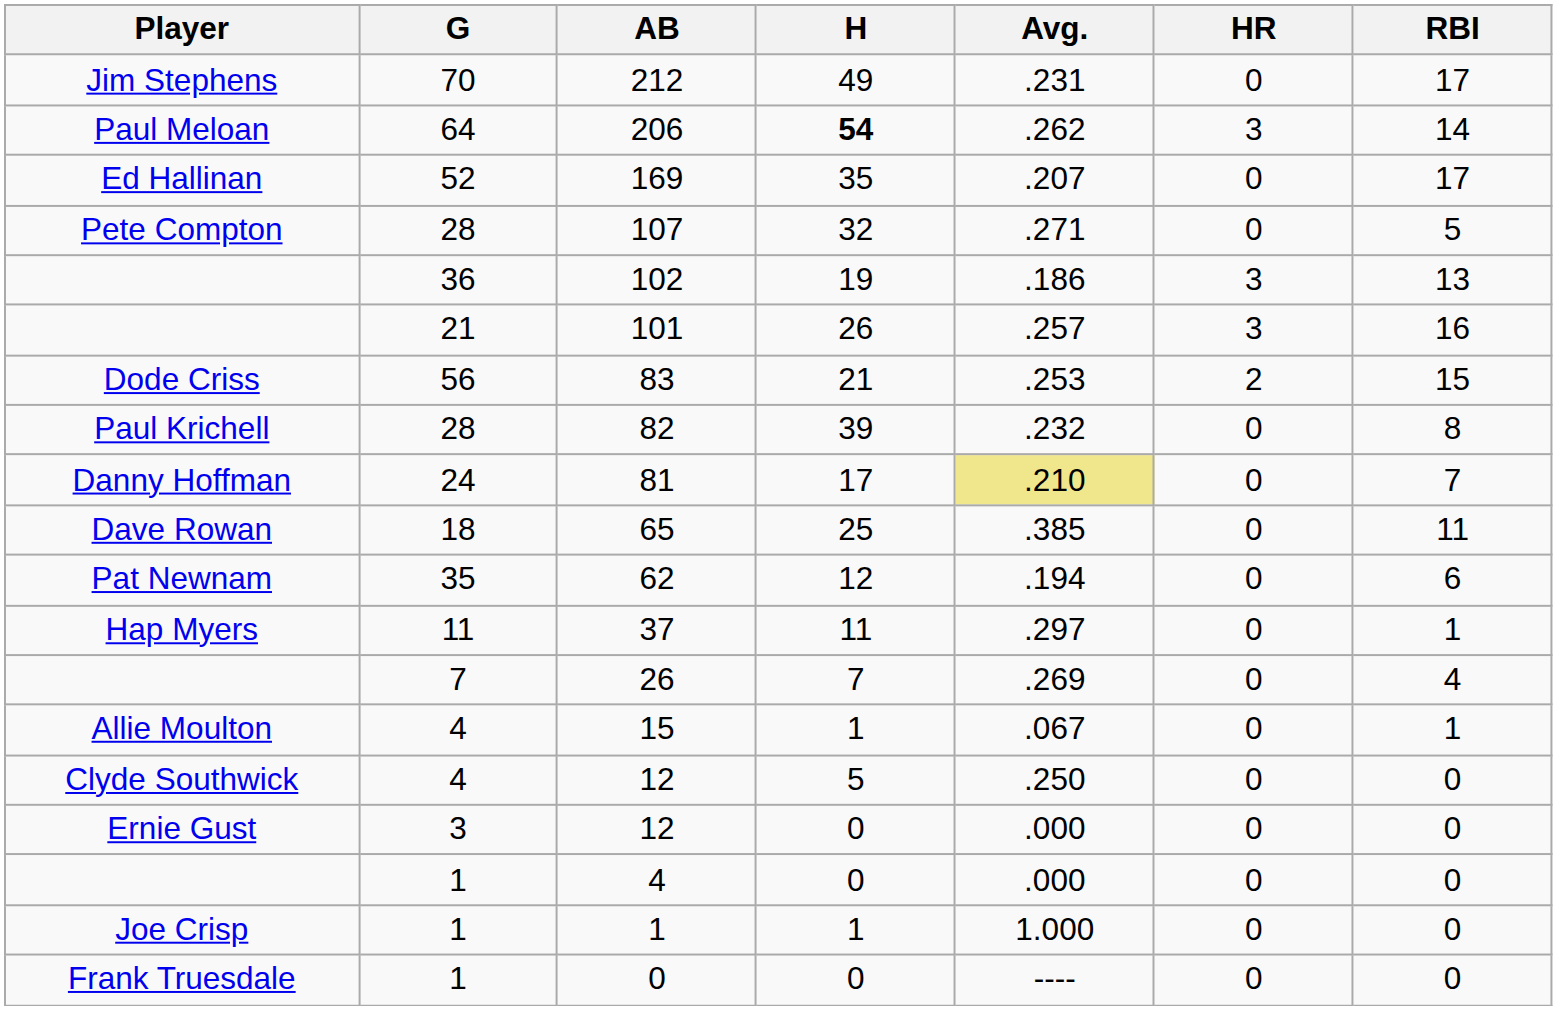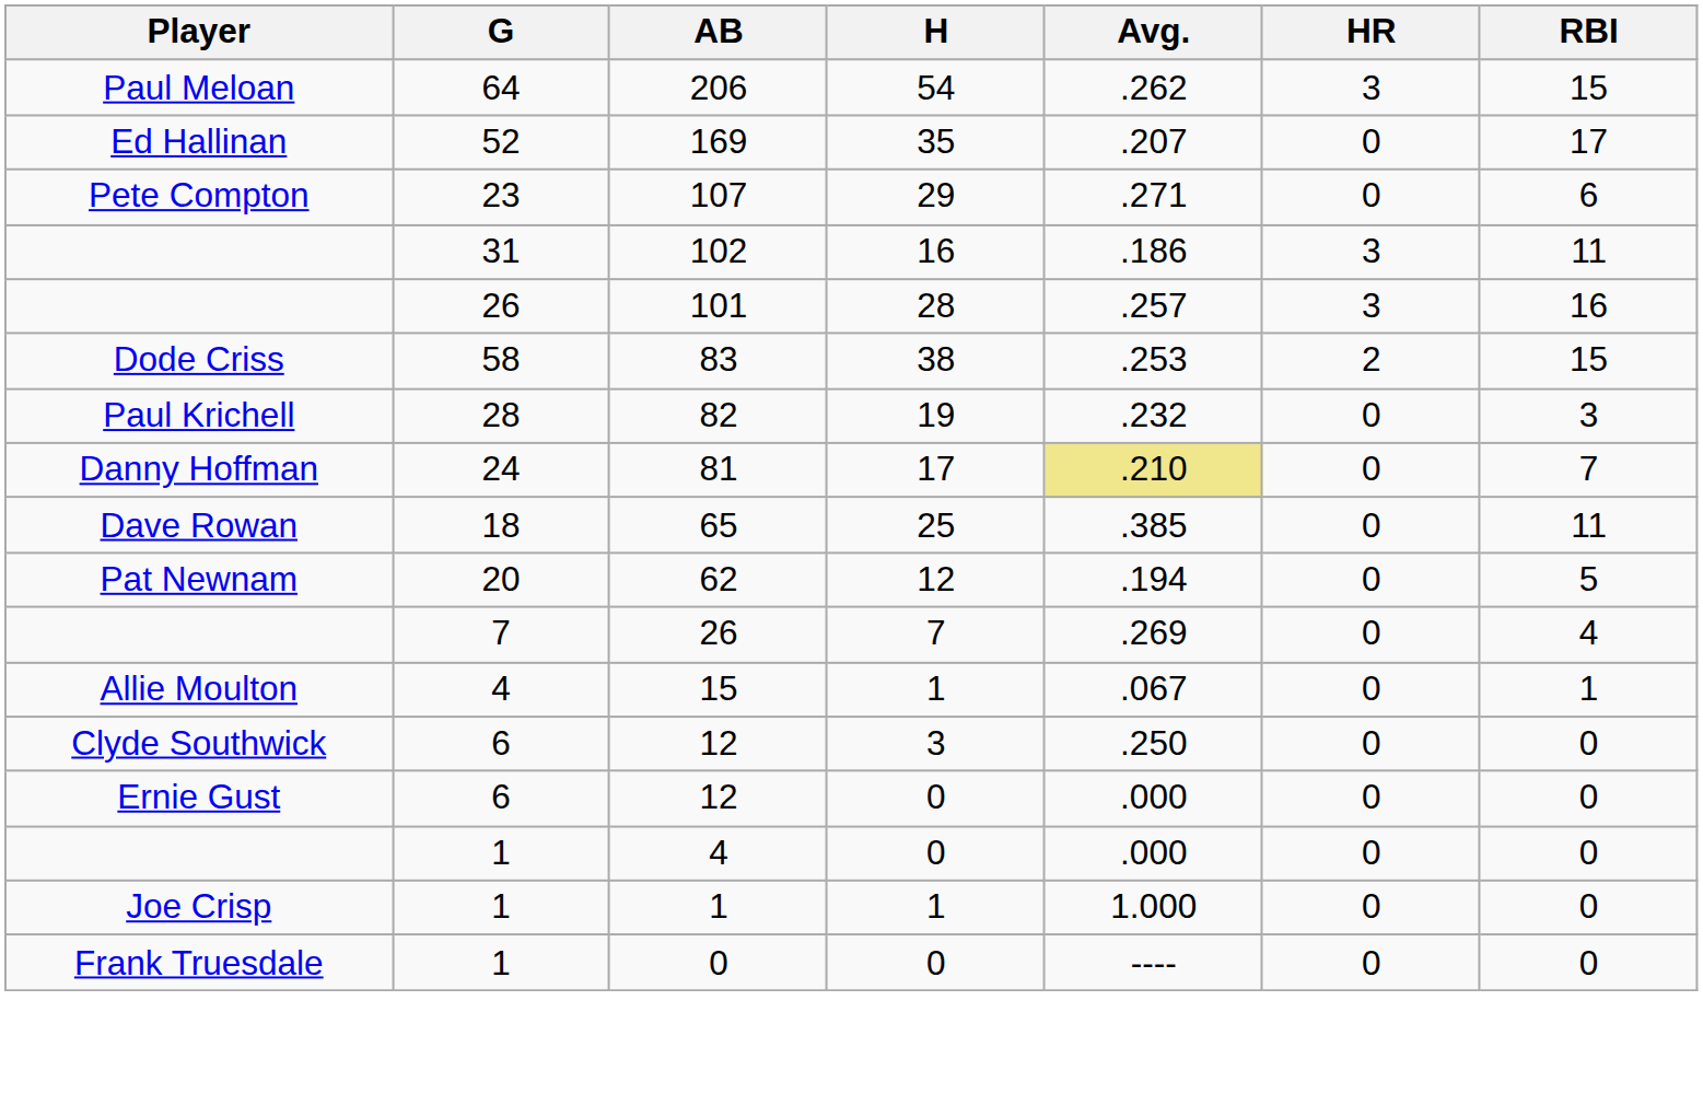- row: Jim Stephens | 70 | 212 | 49 | .231 | 0 | 17
206 | H: bold -> normal
206 | RBI: 14 -> 15
107 | G: 28 -> 23
107 | H: 32 -> 29
107 | RBI: 5 -> 6
102 | G: 36 -> 31
102 | H: 19 -> 16
102 | RBI: 13 -> 11
101 | G: 21 -> 26
101 | H: 26 -> 28
83 | G: 56 -> 58
83 | H: 21 -> 38
82 | H: 39 -> 19
82 | RBI: 8 -> 3
62 | G: 35 -> 20
62 | RBI: 6 -> 5
- row: Hap Myers | 11 | 37 | 11 | .297 | 0 | 1
Clyde Southwick / 12 | G: 4 -> 6
Clyde Southwick / 12 | H: 5 -> 3
Ernie Gust / 12 | G: 3 -> 6
